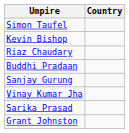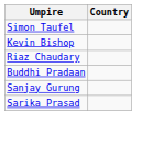- row: Vinay Kumar Jha
- row: Grant Johnston
